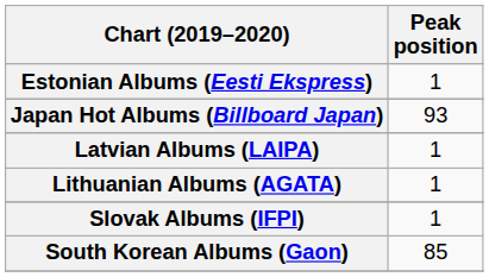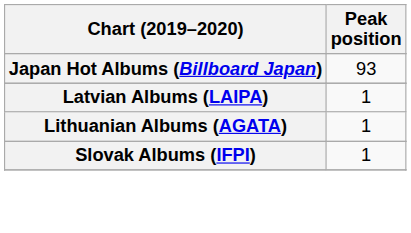- row: Estonian Albums (Eesti Ekspress) | 1
- row: South Korean Albums (Gaon) | 85
